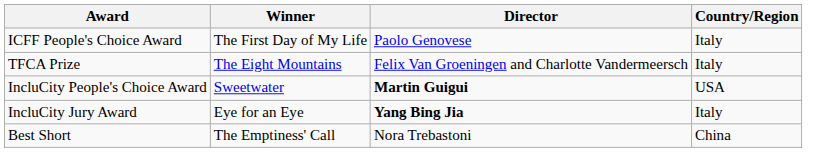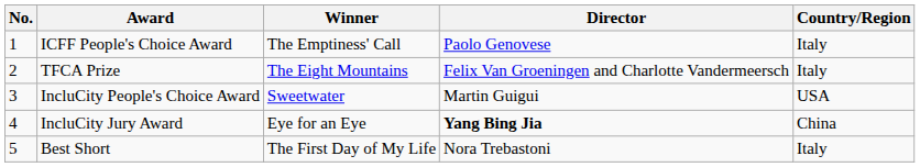+ column: No. | 1 | 2 | 3 | 4 | 5
ICFF People's Choice Award | Winner: The First Day of My Life -> The Emptiness' Call
IncluCity People's Choice Award | Director: bold -> normal
IncluCity Jury Award | Country/Region: Italy -> China
Best Short | Winner: The Emptiness' Call -> The First Day of My Life
Best Short | Country/Region: China -> Italy
